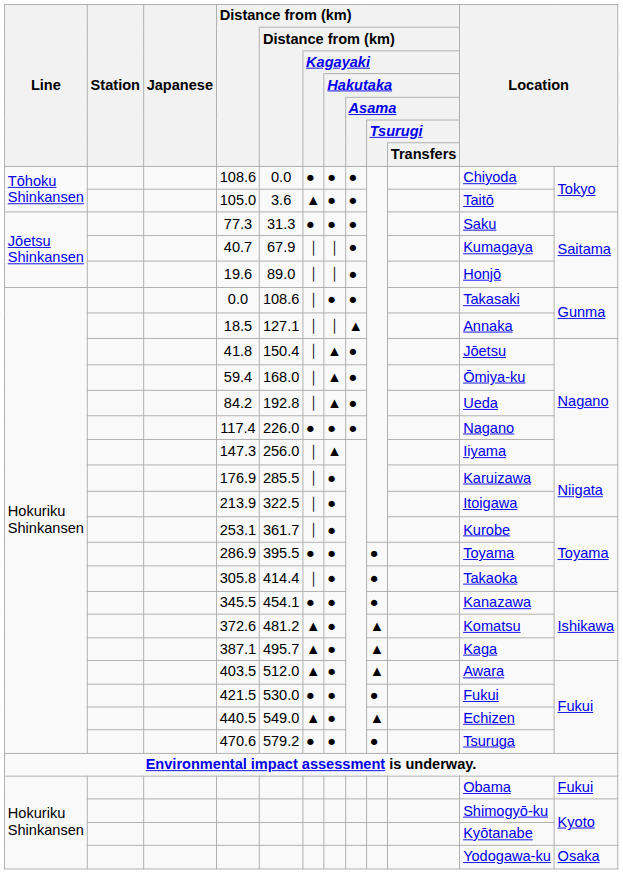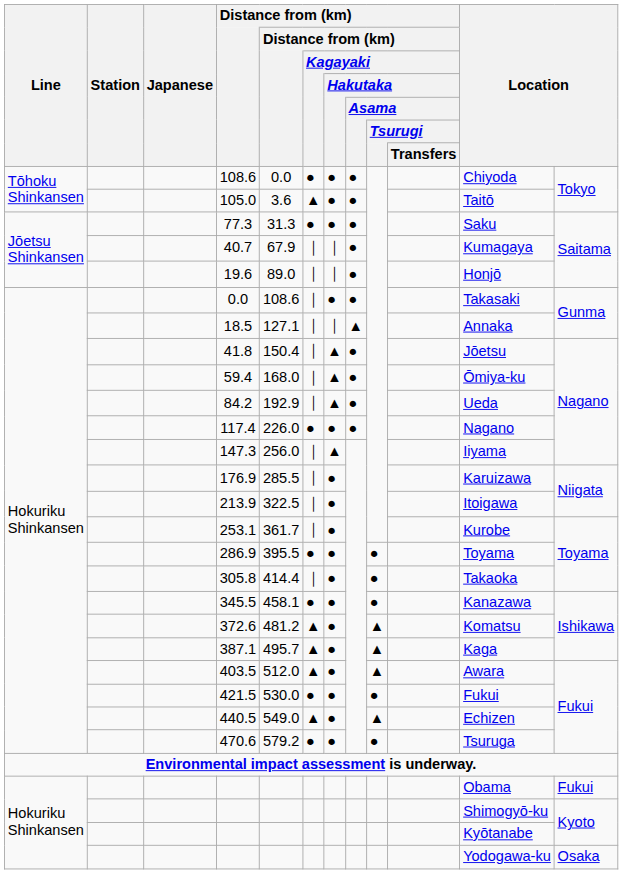84.2 | column 5: 192.8 -> 192.9
345.5 | column 5: 454.1 -> 458.1
